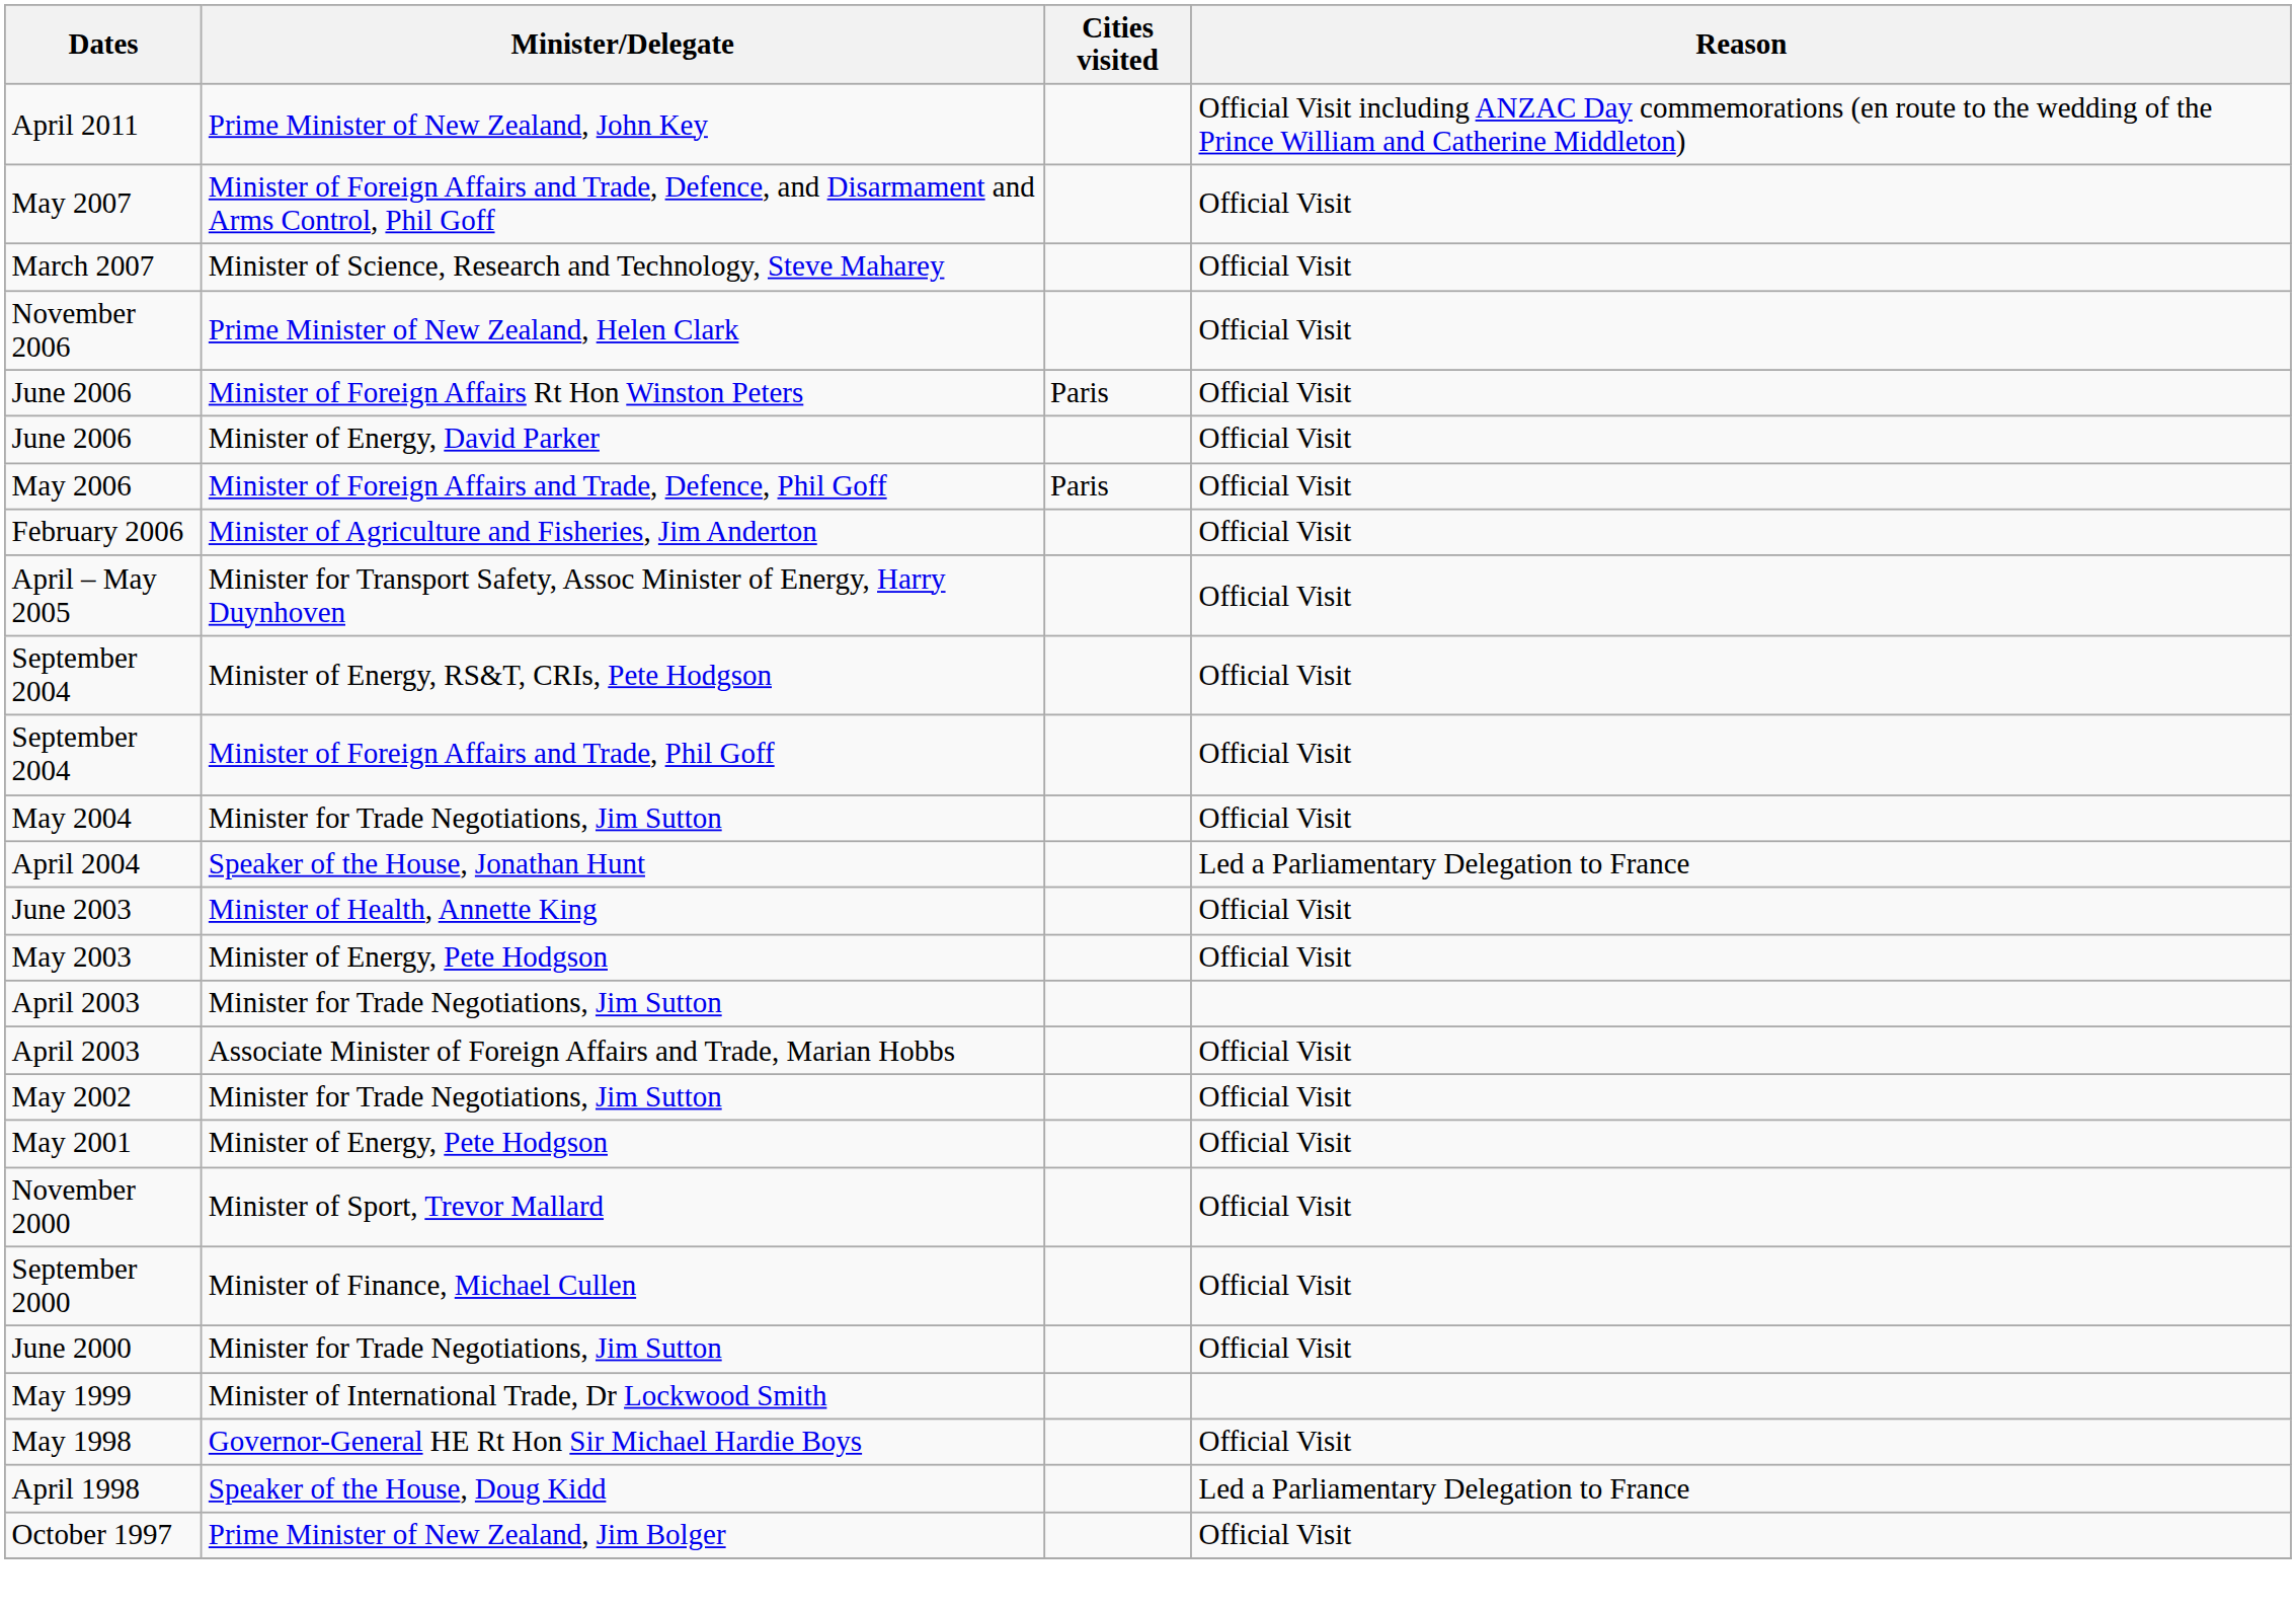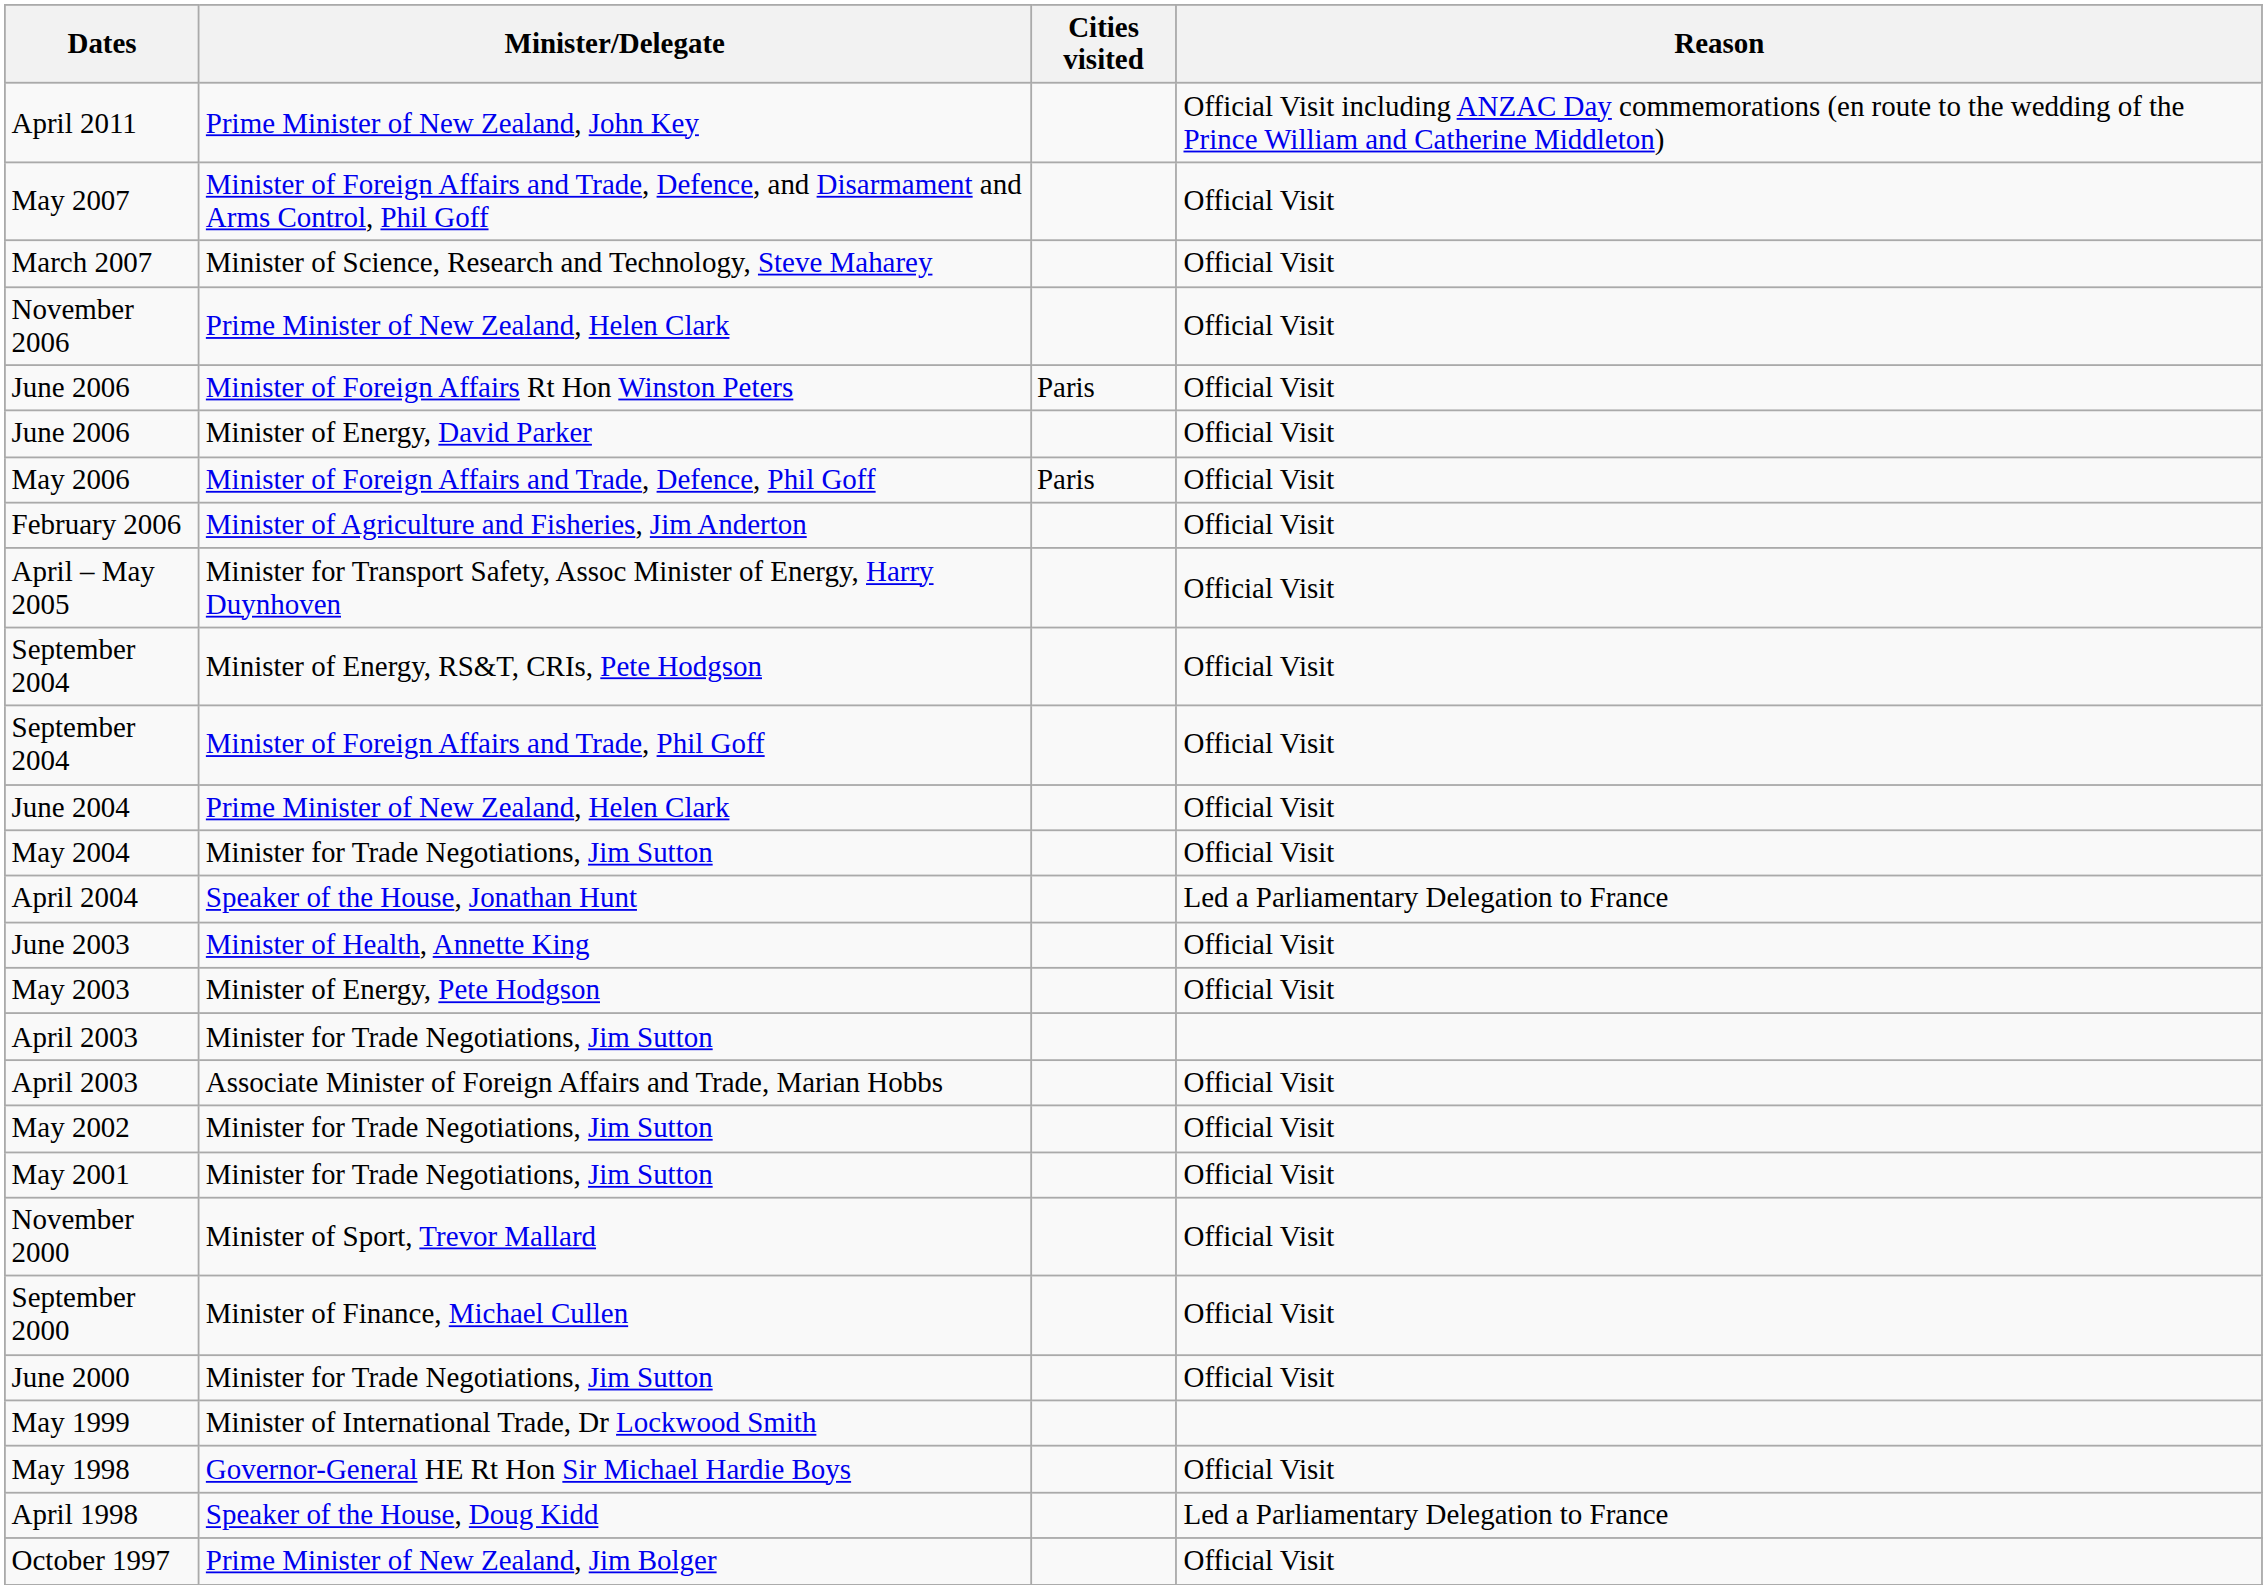+ row: June 2004 | Prime Minister of New Zealand, Helen Clark | Official Visit
- row: May 2001 | Minister of Energy, Pete Hodgson | Official Visit
+ row: May 2001 | Minister for Trade Negotiations, Jim Sutton | Official Visit
